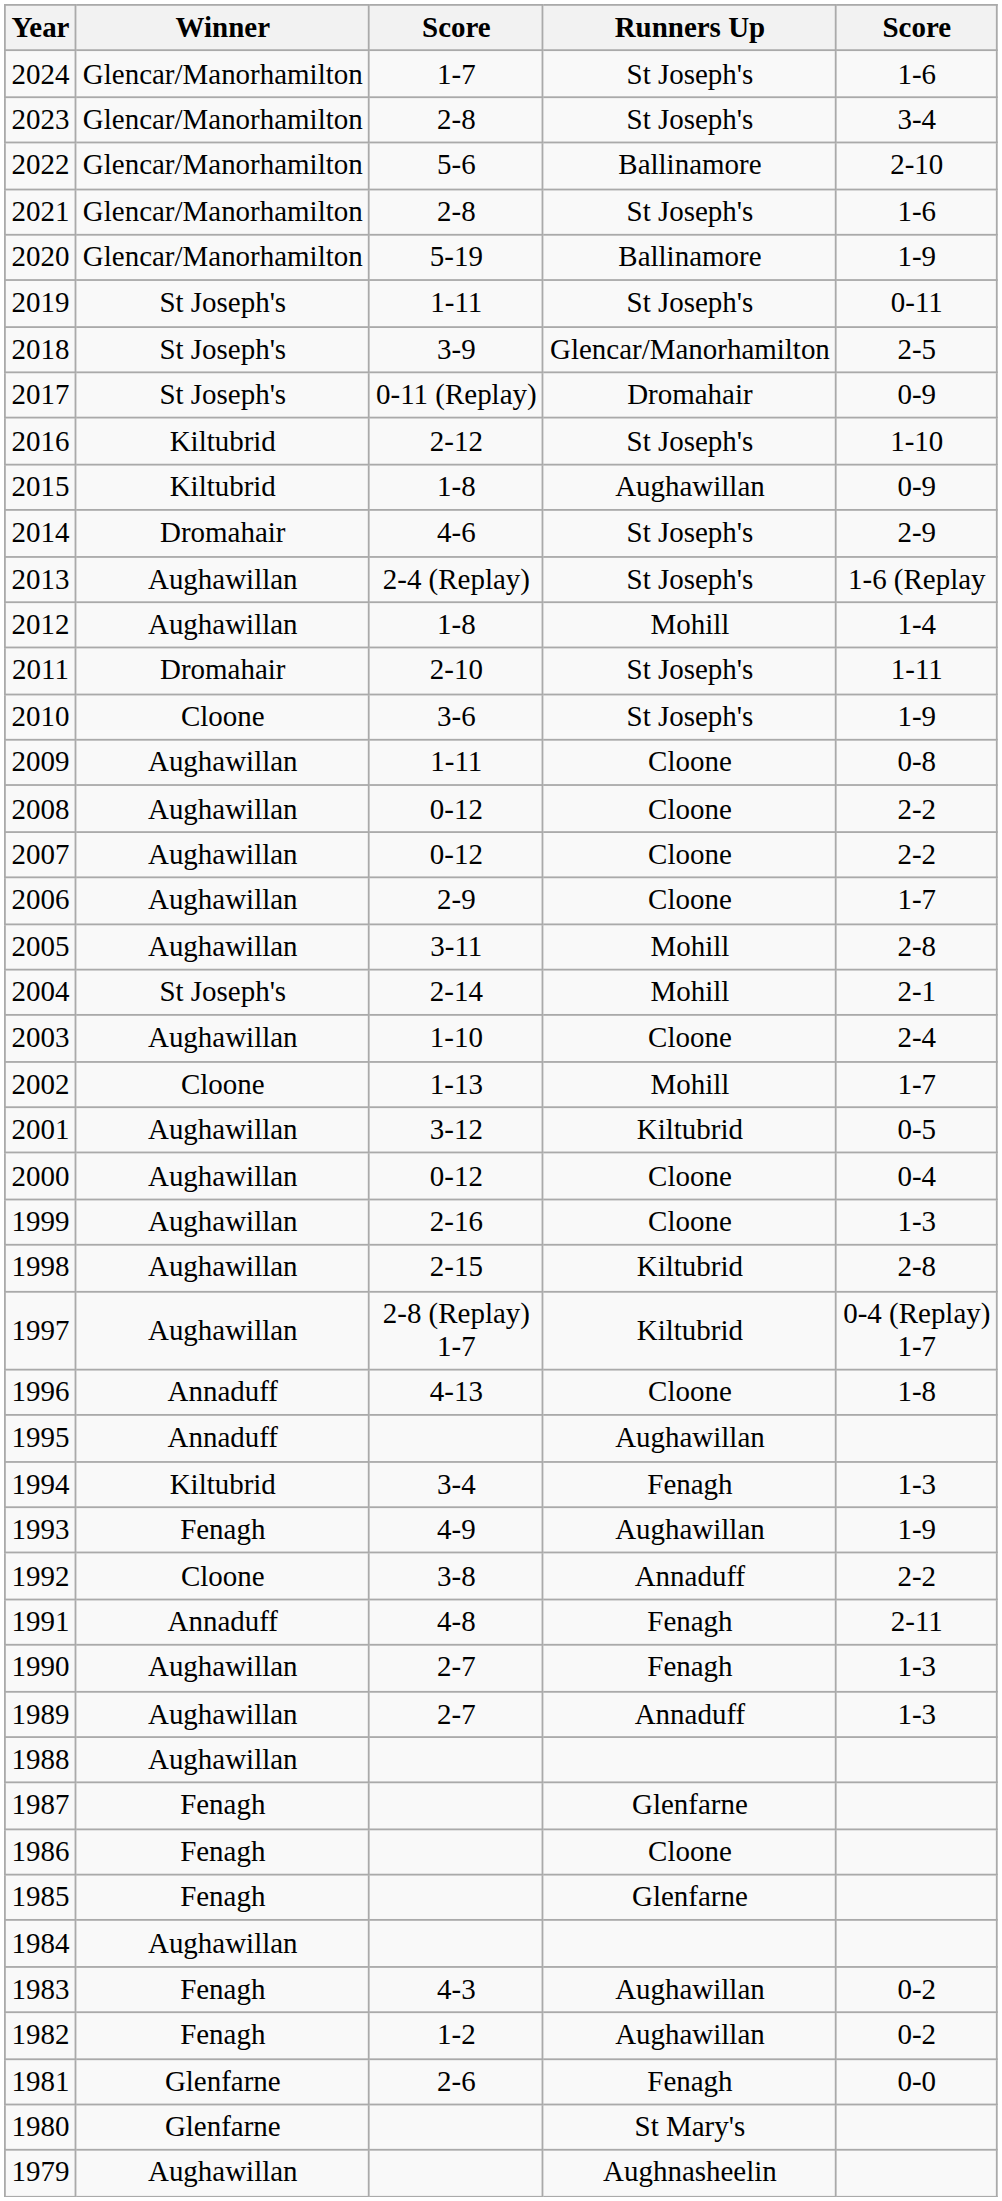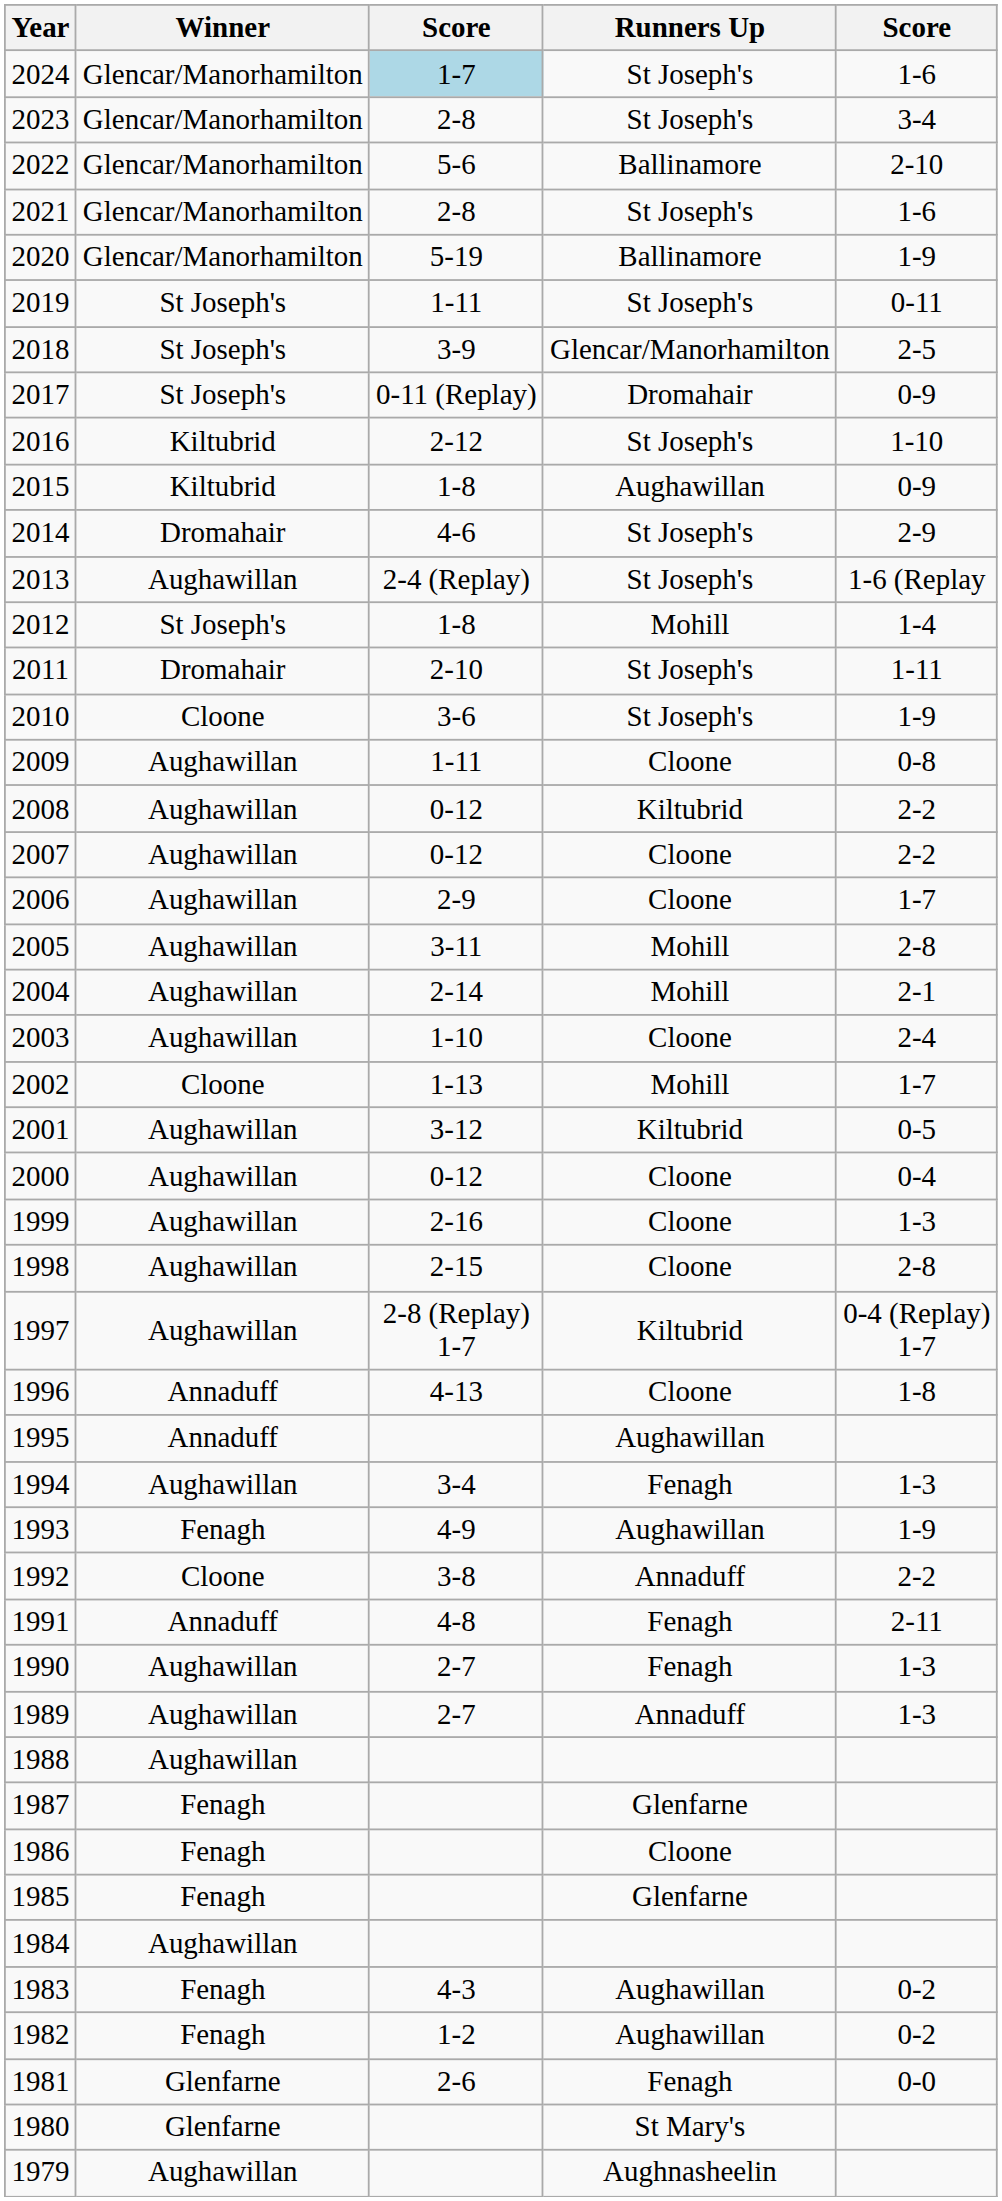2024 | column 3: no background -> lightblue background
2012 | Winner: Aughawillan -> St Joseph's
2008 | Runners Up: Cloone -> Kiltubrid
2004 | Winner: St Joseph's -> Aughawillan
1998 | Runners Up: Kiltubrid -> Cloone
1994 | Winner: Kiltubrid -> Aughawillan
